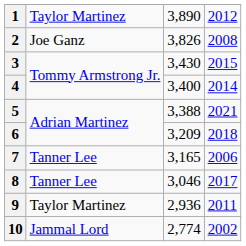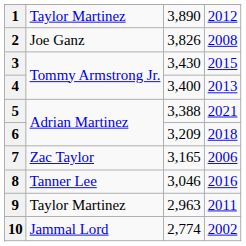4 | column 4: 2014 -> 2013
7 | column 2: Tanner Lee -> Zac Taylor
8 | column 4: 2017 -> 2016
9 | column 3: 2,936 -> 2,963
